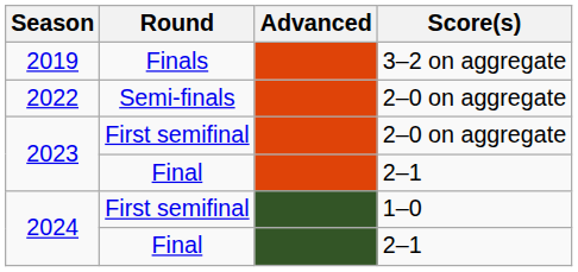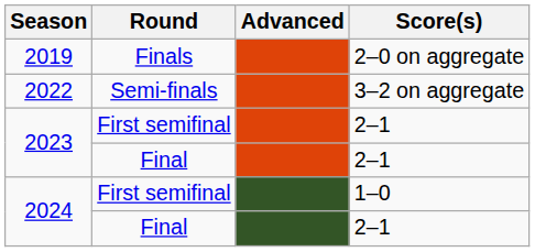2019 | Score(s): 3–2 on aggregate -> 2–0 on aggregate
2022 | Score(s): 2–0 on aggregate -> 3–2 on aggregate
2023 / First semifinal | Score(s): 2–0 on aggregate -> 2–1
